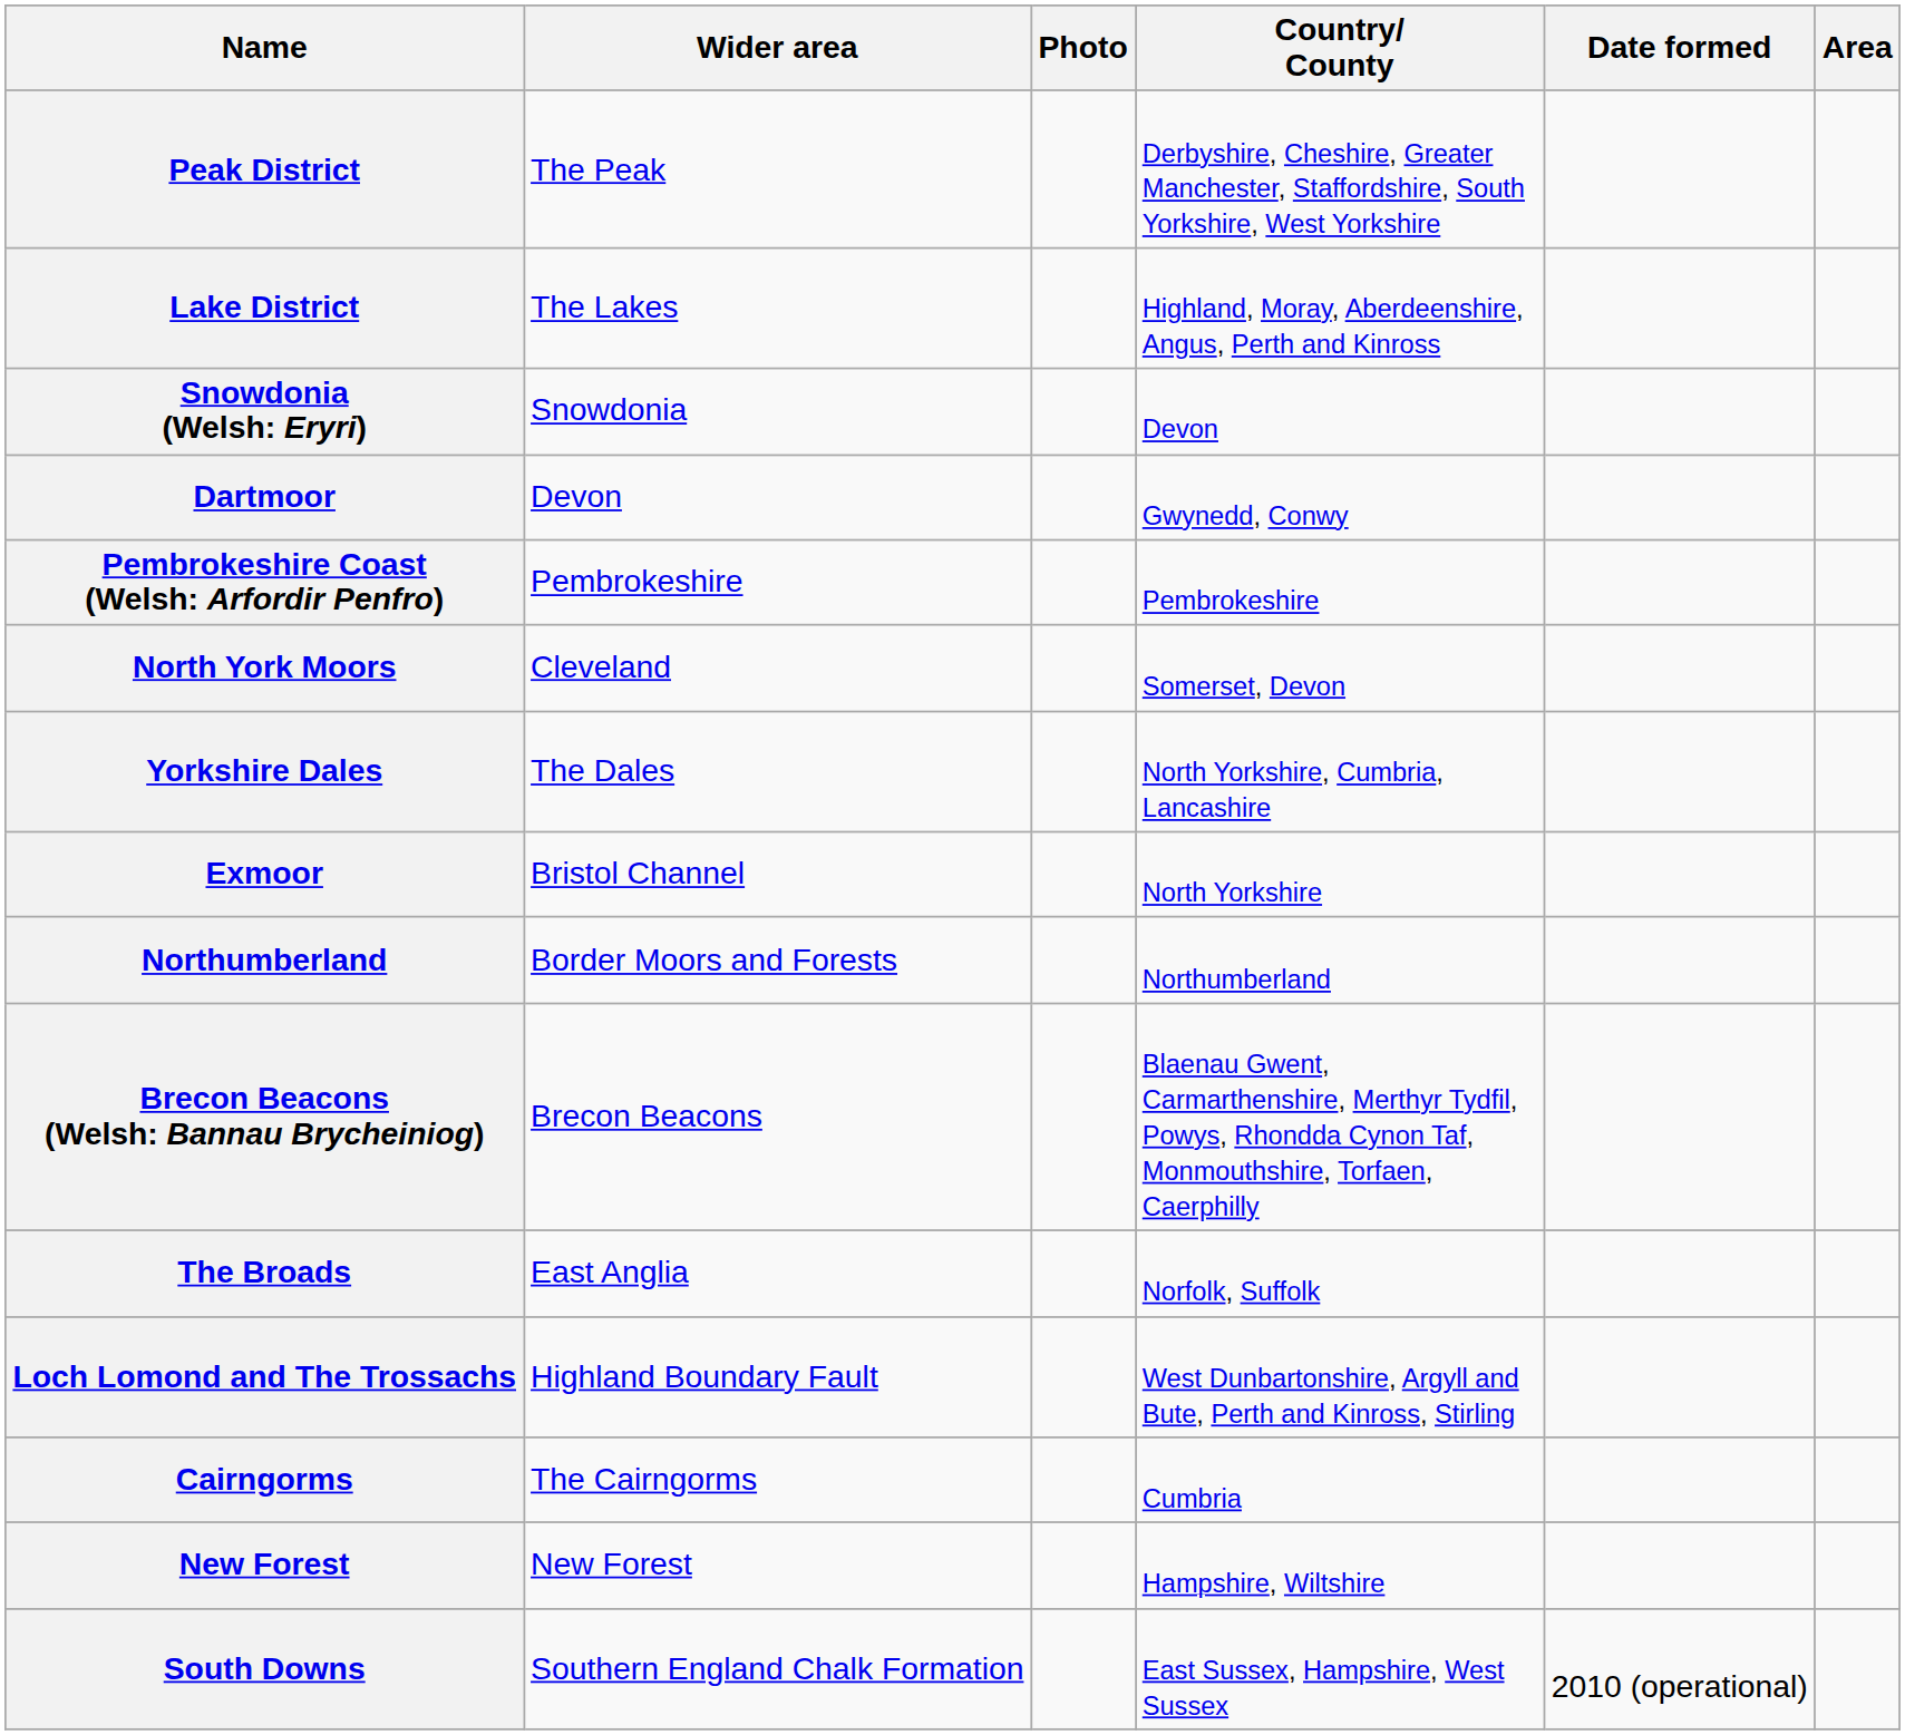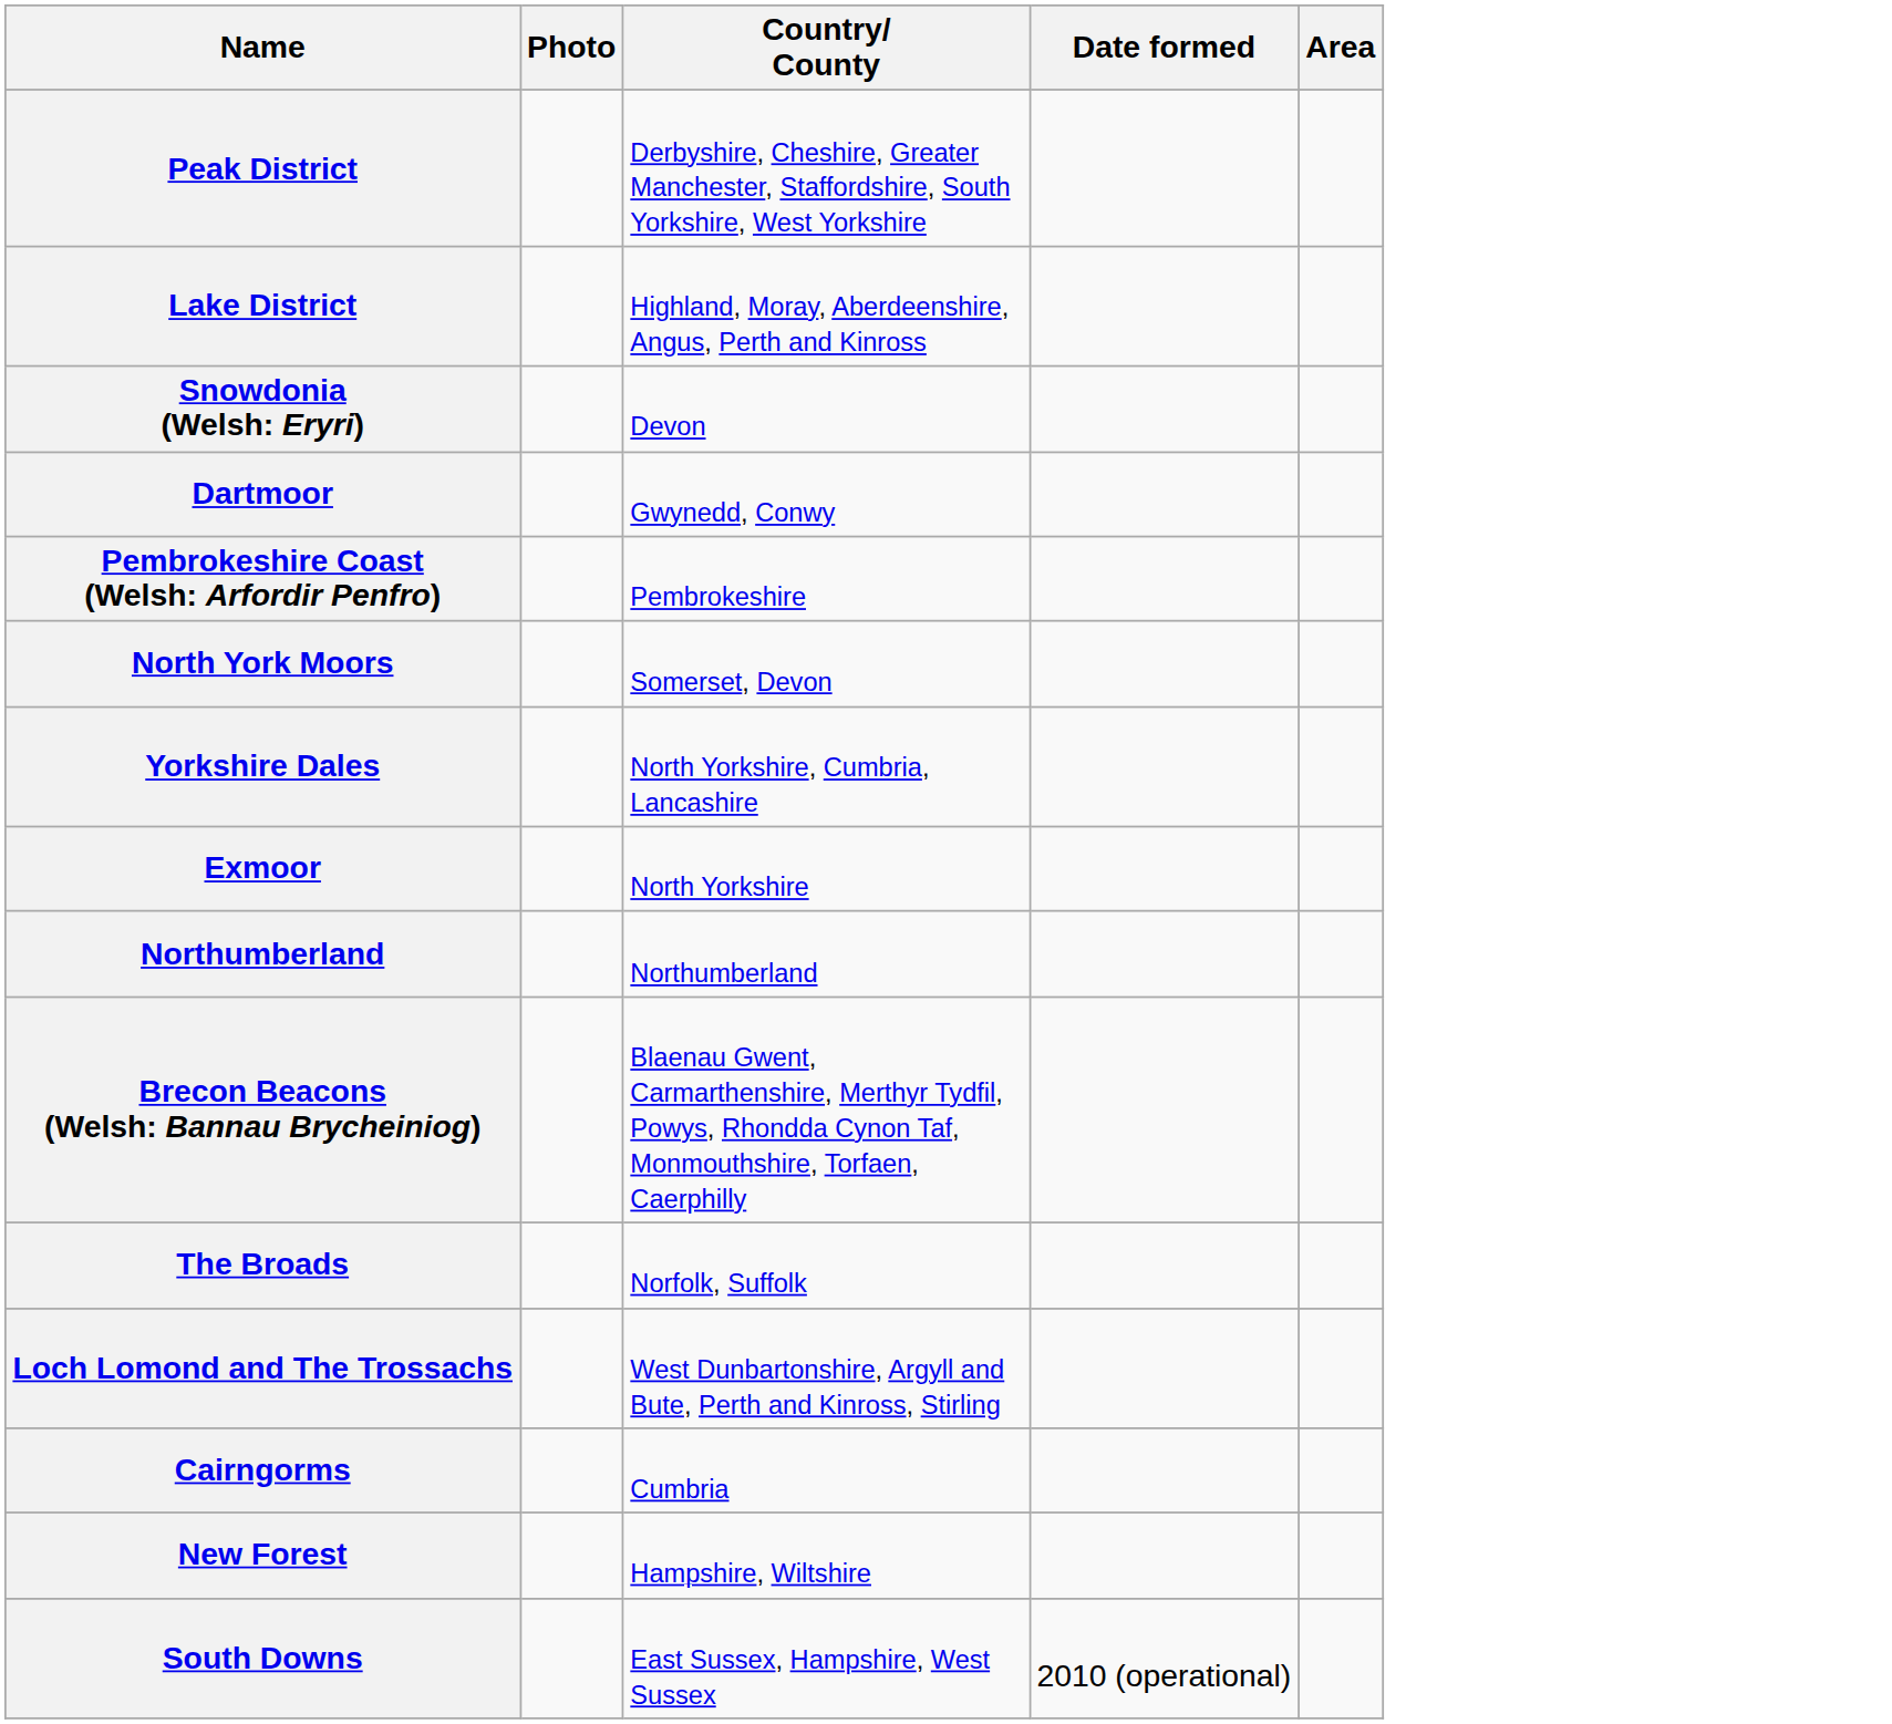- column: Wider area | The Peak | The Lakes | Snowdonia | Devon | Pembrokeshire | Cleveland | The Dales | Bristol Channel | Border Moors and Forests | Brecon Beacons | East Anglia | Highland Boundary Fault | The Cairngorms | New Forest | Southern England Chalk Formation
